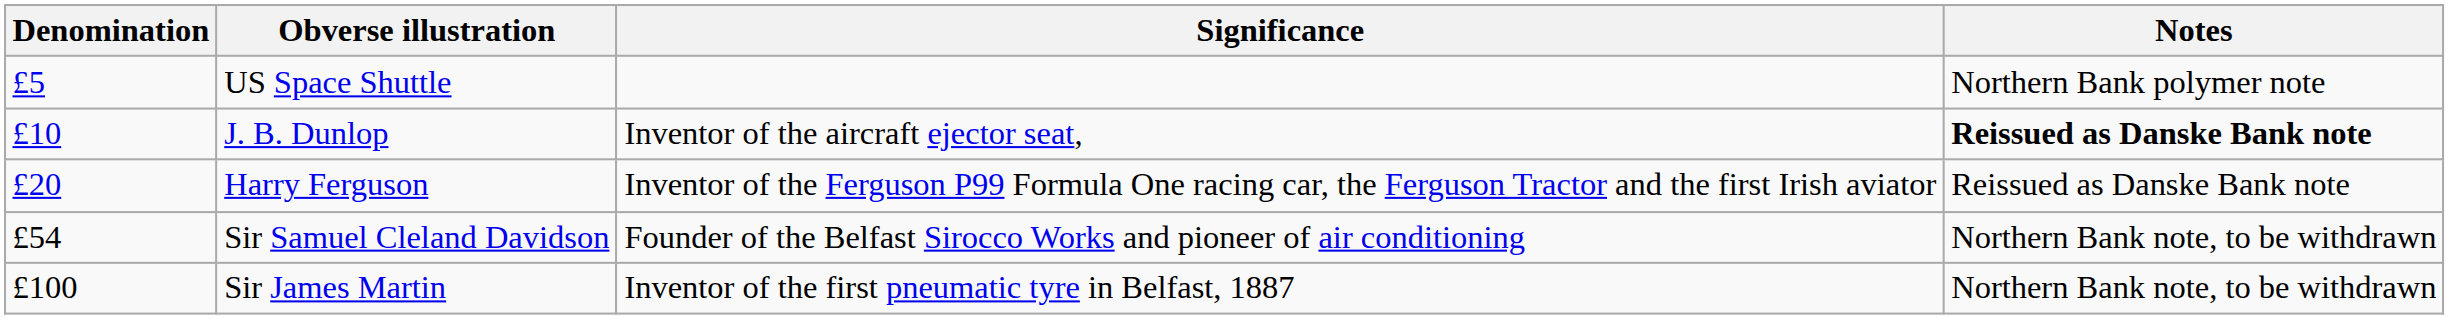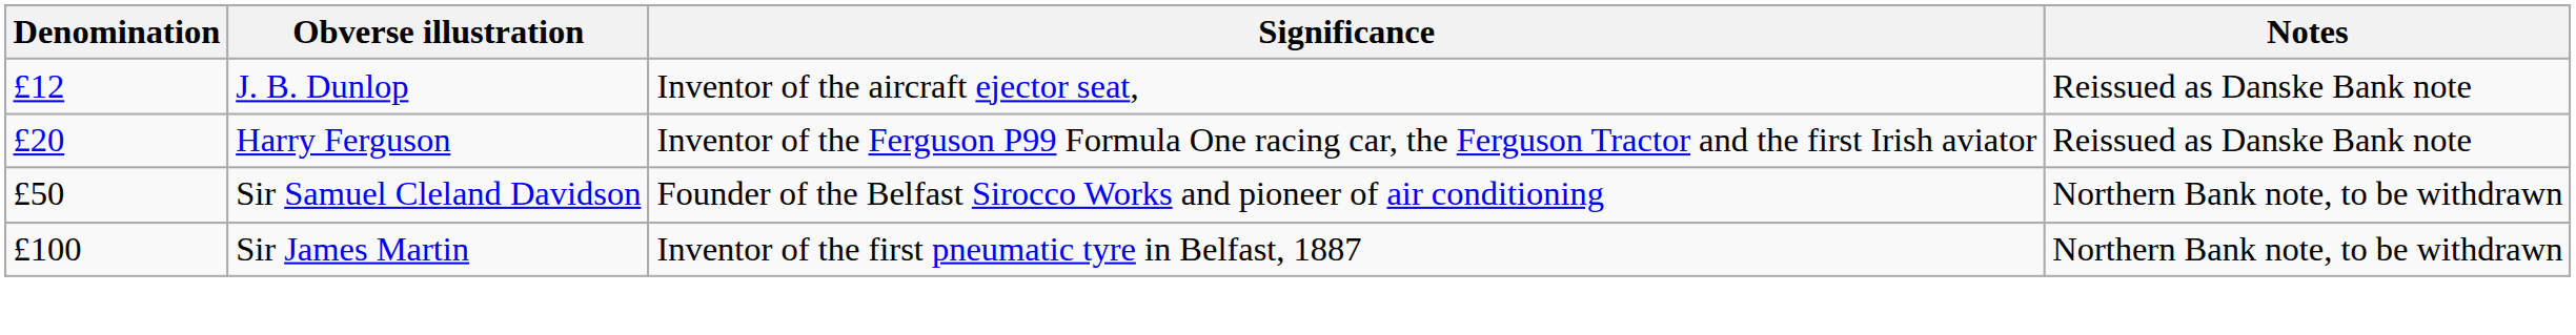- row: £5 | US Space Shuttle | Northern Bank polymer note
J. B. Dunlop | Denomination: £10 -> £12
J. B. Dunlop | Notes: bold -> normal
Sir Samuel Cleland Davidson | Denomination: £54 -> £50
